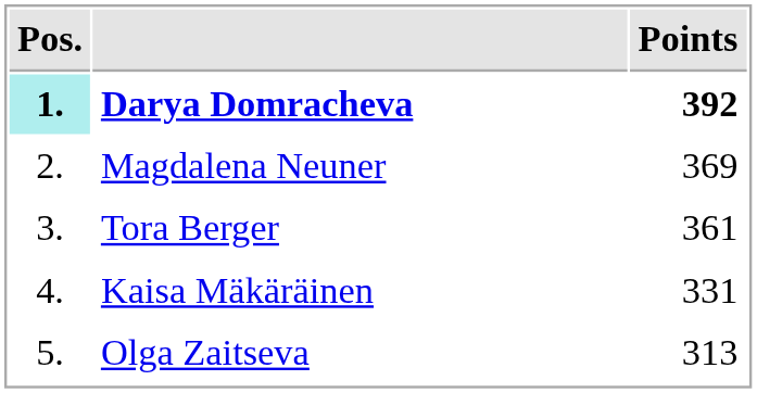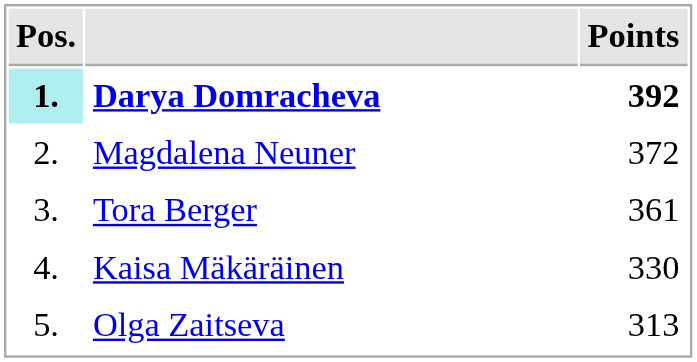Magdalena Neuner | Points: 369 -> 372
Kaisa Mäkäräinen | Points: 331 -> 330
